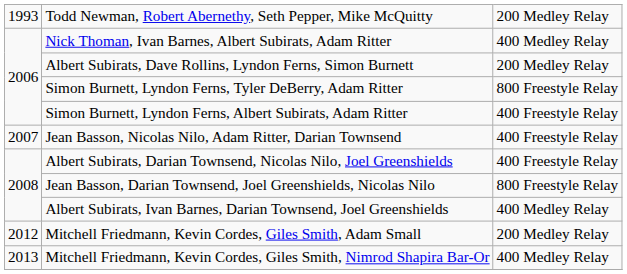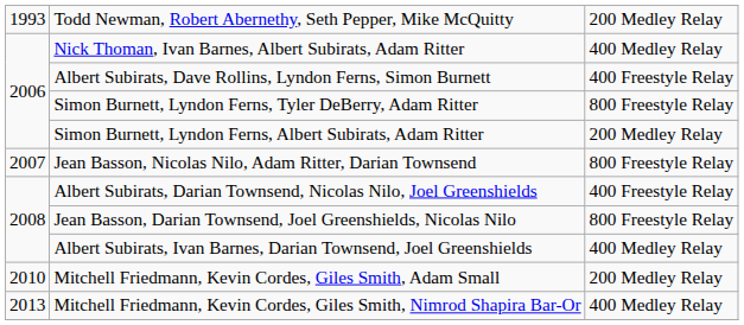Albert Subirats, Dave Rollins, Lyndon Ferns, Simon Burnett | column 3: 200 Medley Relay -> 400 Freestyle Relay
Simon Burnett, Lyndon Ferns, Albert Subirats, Adam Ritter | column 3: 400 Freestyle Relay -> 200 Medley Relay
Jean Basson, Nicolas Nilo, Adam Ritter, Darian Townsend | column 3: 400 Freestyle Relay -> 800 Freestyle Relay
Mitchell Friedmann, Kevin Cordes, Giles Smith, Adam Small | column 1: 2012 -> 2010
